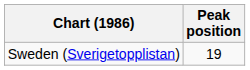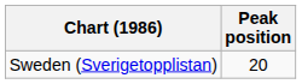Sweden (Sverigetopplistan) | Peak position: 19 -> 20
